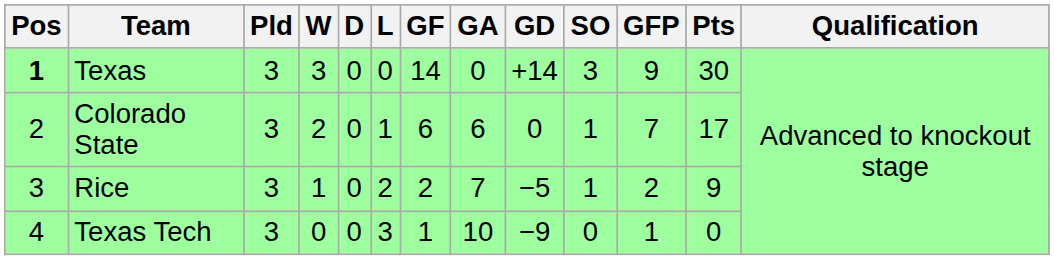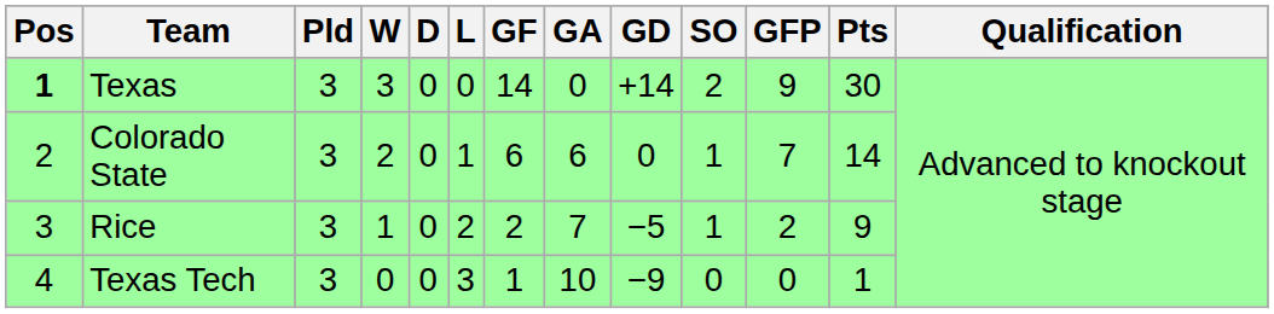Texas | SO: 3 -> 2
Colorado State | Pts: 17 -> 14
Texas Tech | GFP: 1 -> 0
Texas Tech | Pts: 0 -> 1
